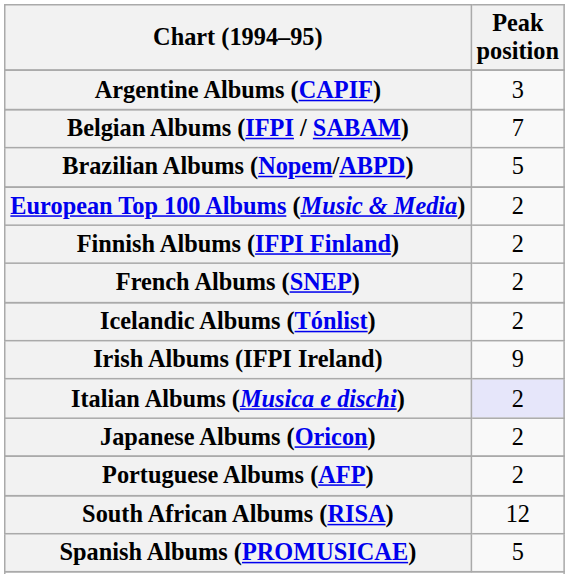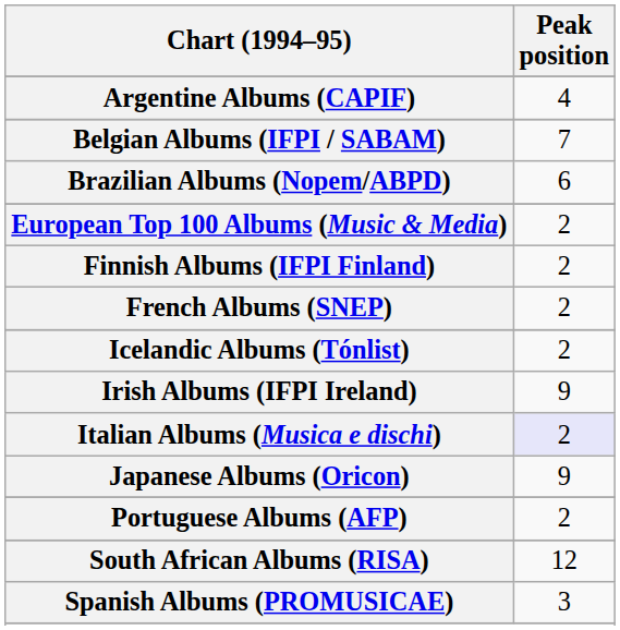Argentine Albums (CAPIF) | Peak position: 3 -> 4
Brazilian Albums (Nopem/ABPD) | Peak position: 5 -> 6
Japanese Albums (Oricon) | Peak position: 2 -> 9
Spanish Albums (PROMUSICAE) | Peak position: 5 -> 3
